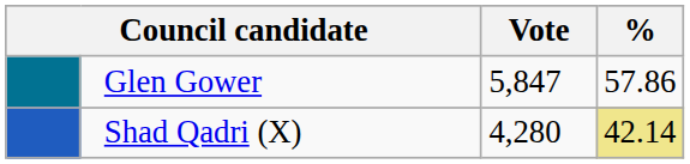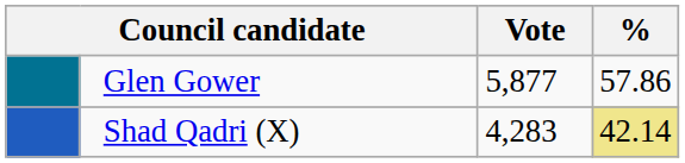Glen Gower | Vote: 5,847 -> 5,877
Shad Qadri (X) | Vote: 4,280 -> 4,283
